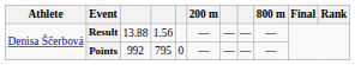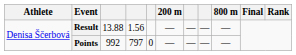Points | column 4: 795 -> 797
